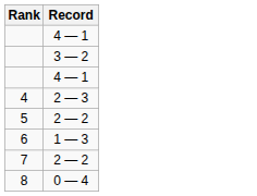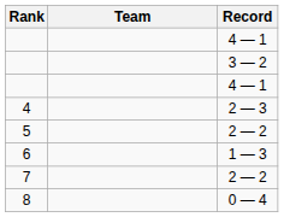+ column: Team
